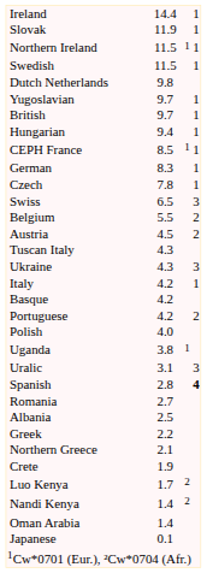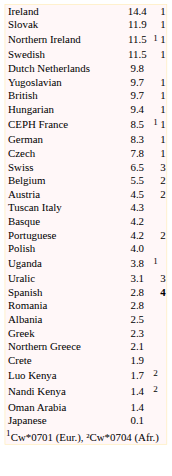- row: Ukraine | 4.3 | 3
- row: Italy | 4.2 | 1
Romania | column 3: 2.7 -> 2.8
Greek | column 3: 2.2 -> 2.3
